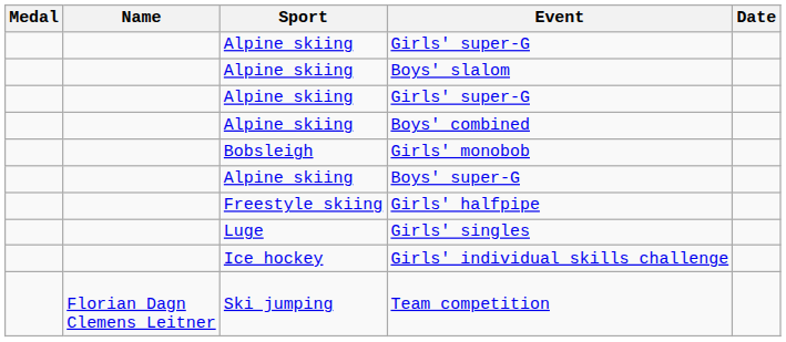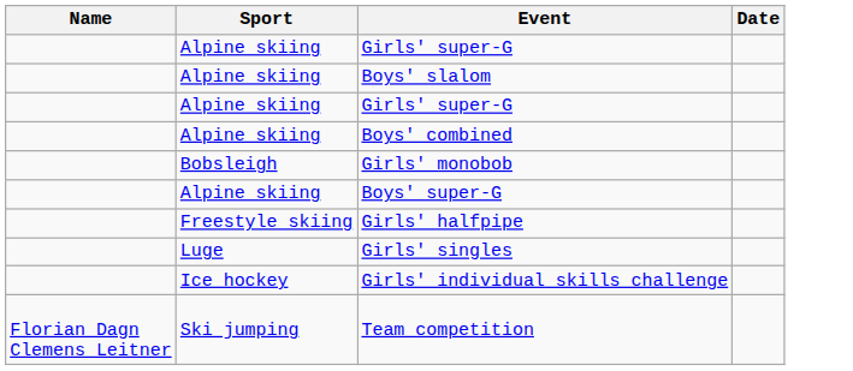- column: Medal
